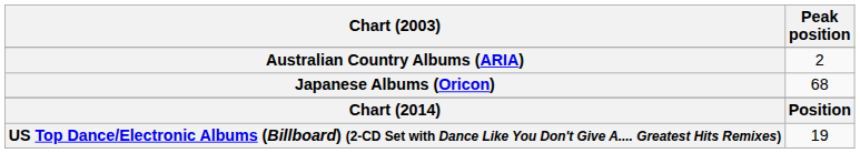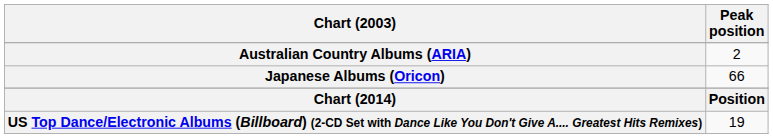Japanese Albums (Oricon) | Peak position: 68 -> 66
